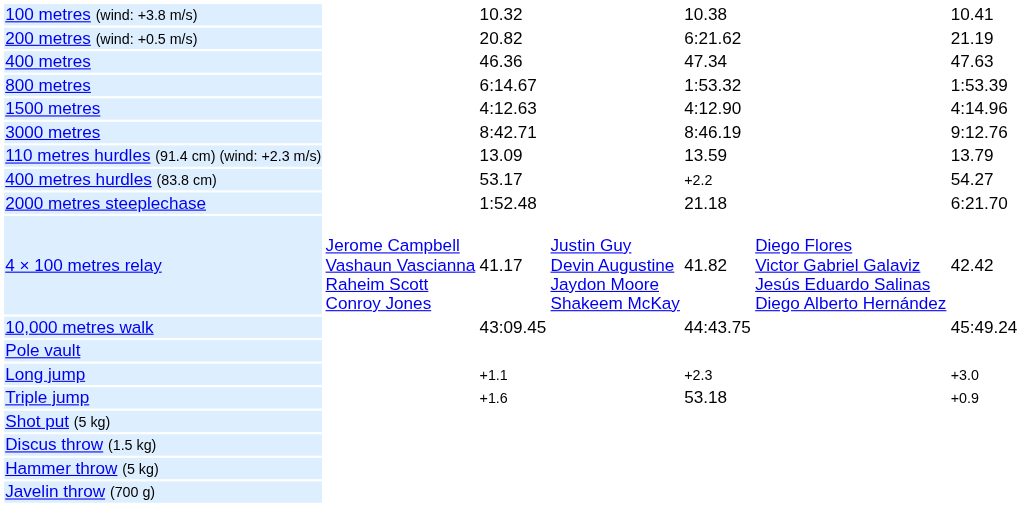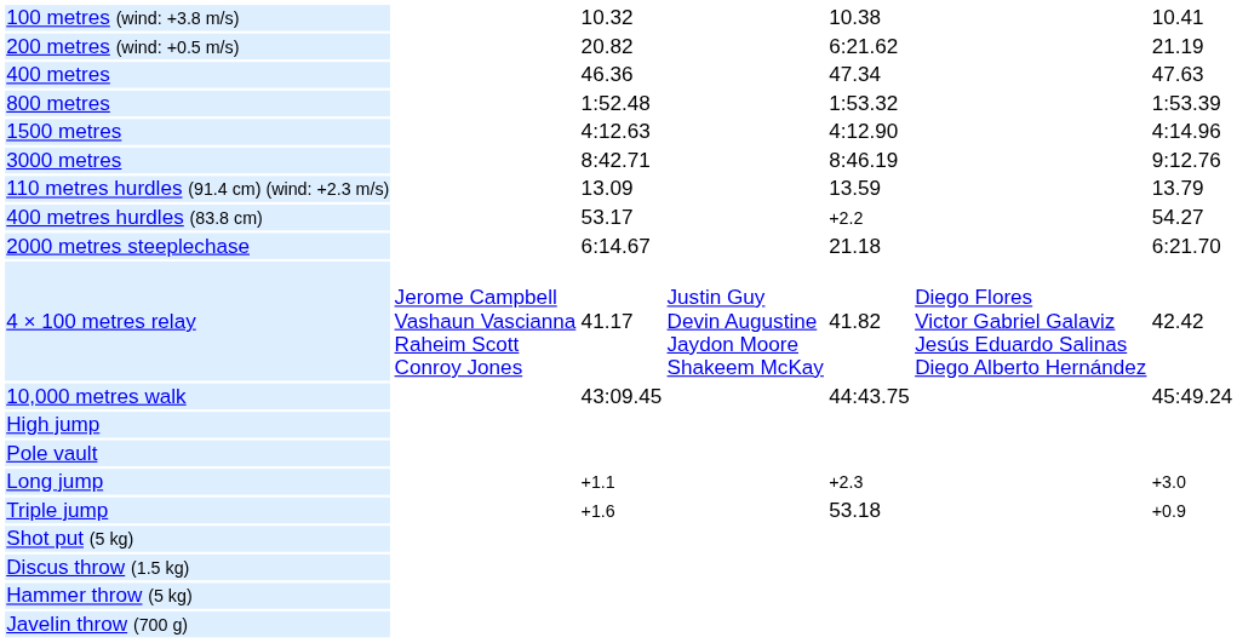800 metres | column 3: 6:14.67 -> 1:52.48
2000 metres steeplechase | column 3: 1:52.48 -> 6:14.67
+ row: High jump
